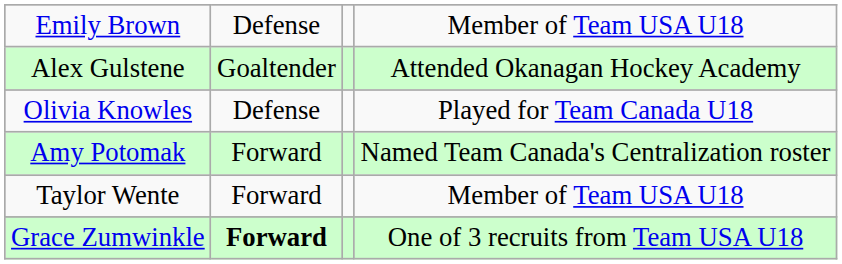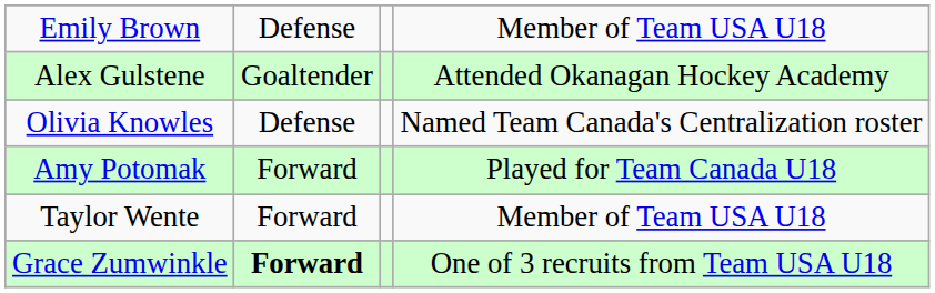Olivia Knowles | column 4: Played for Team Canada U18 -> Named Team Canada's Centralization roster
Amy Potomak | column 4: Named Team Canada's Centralization roster -> Played for Team Canada U18
